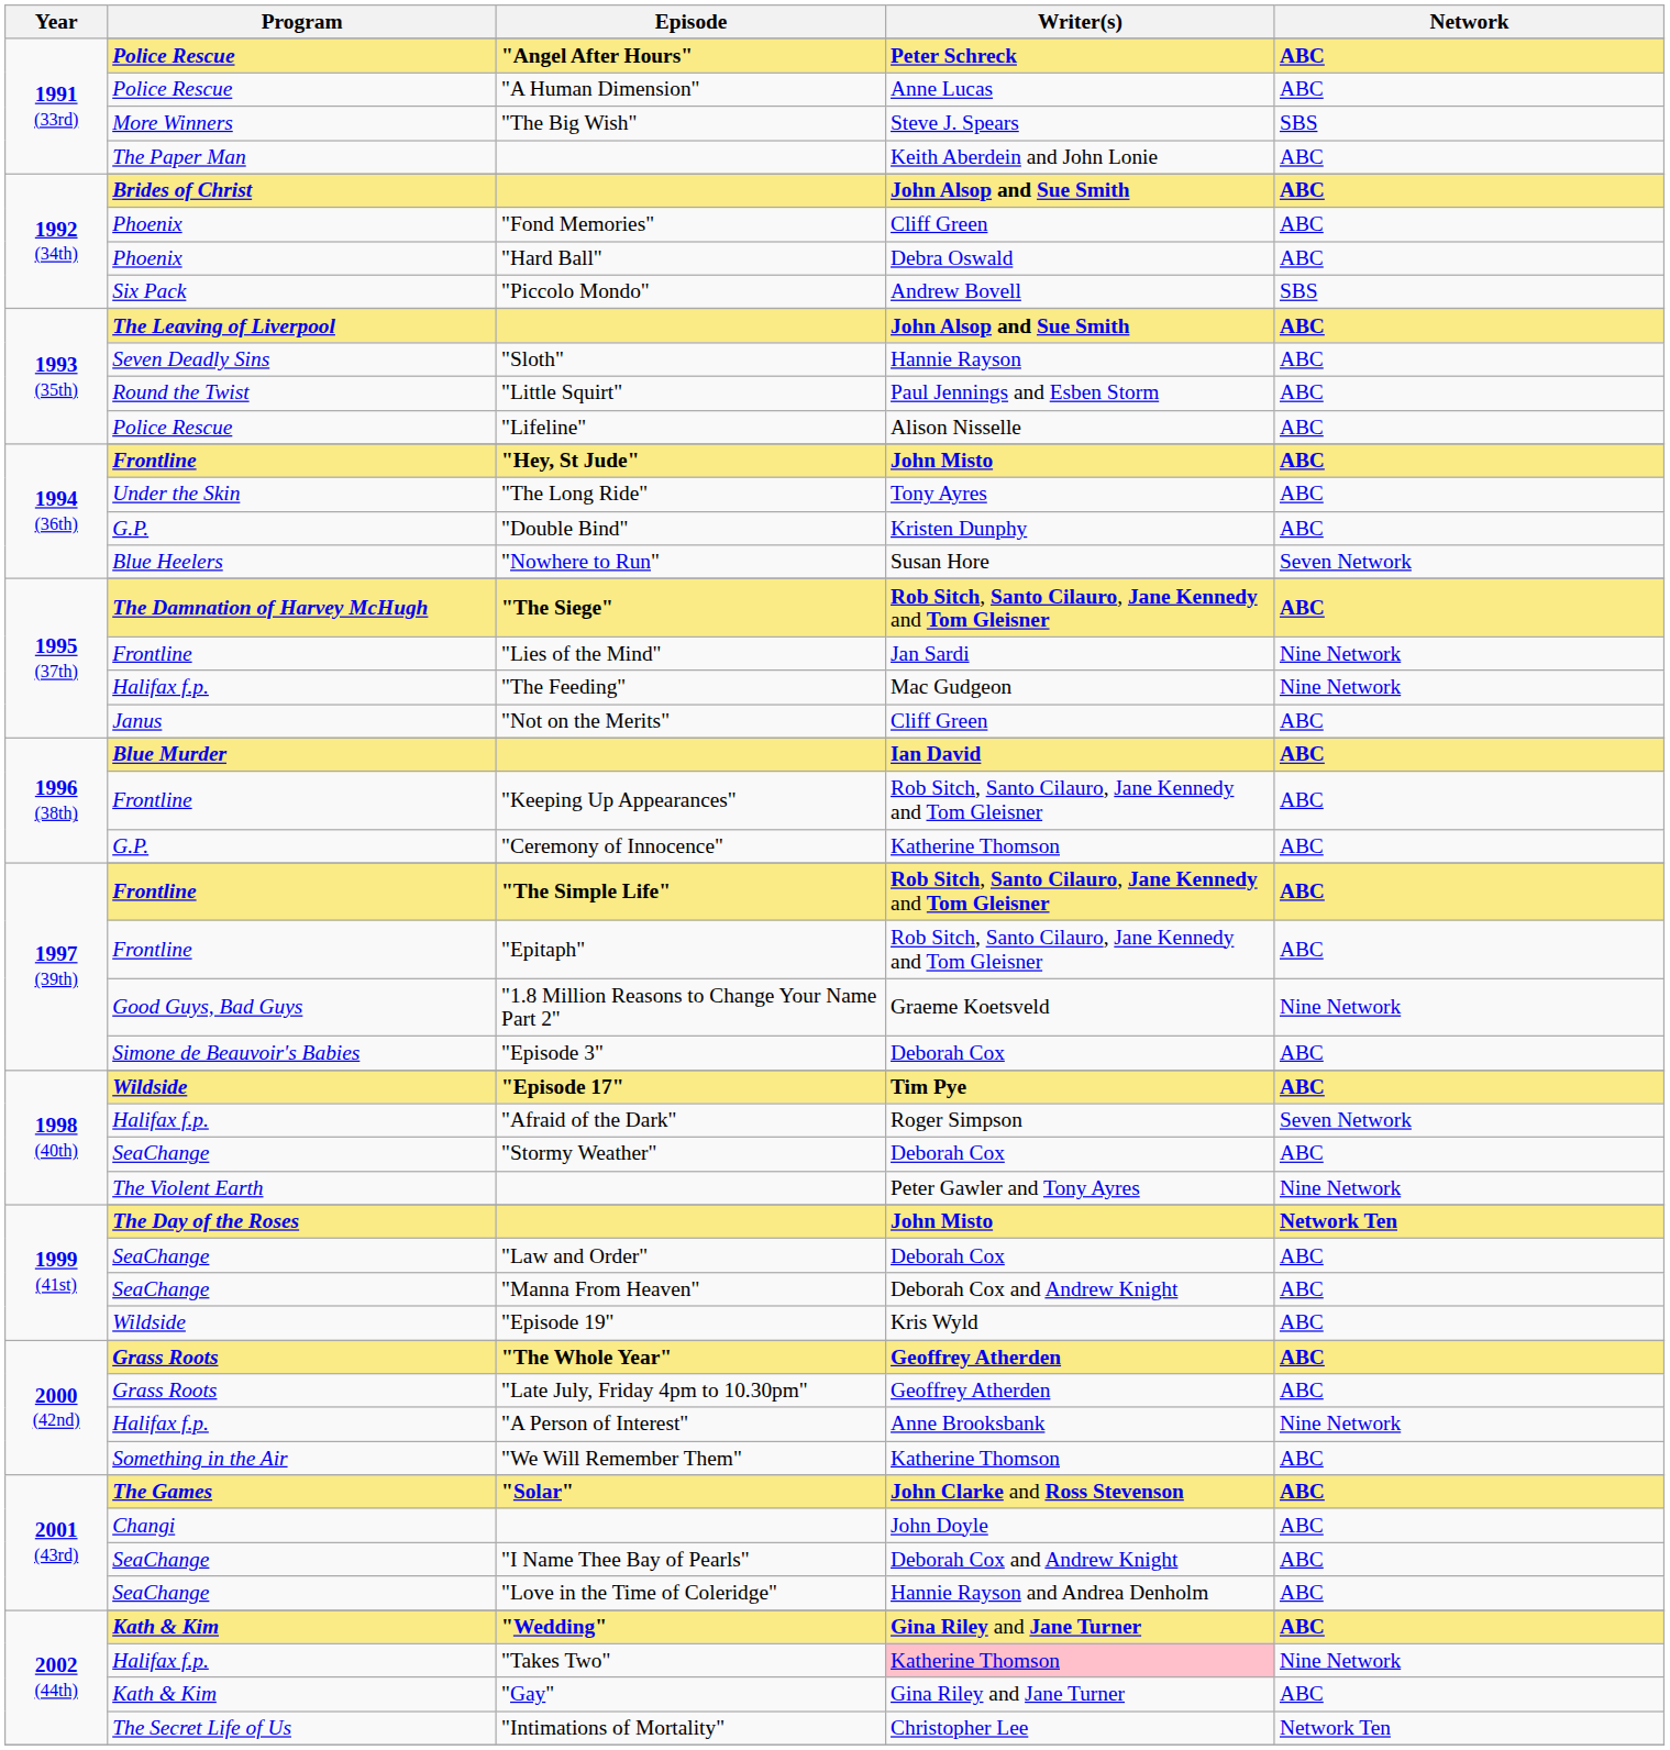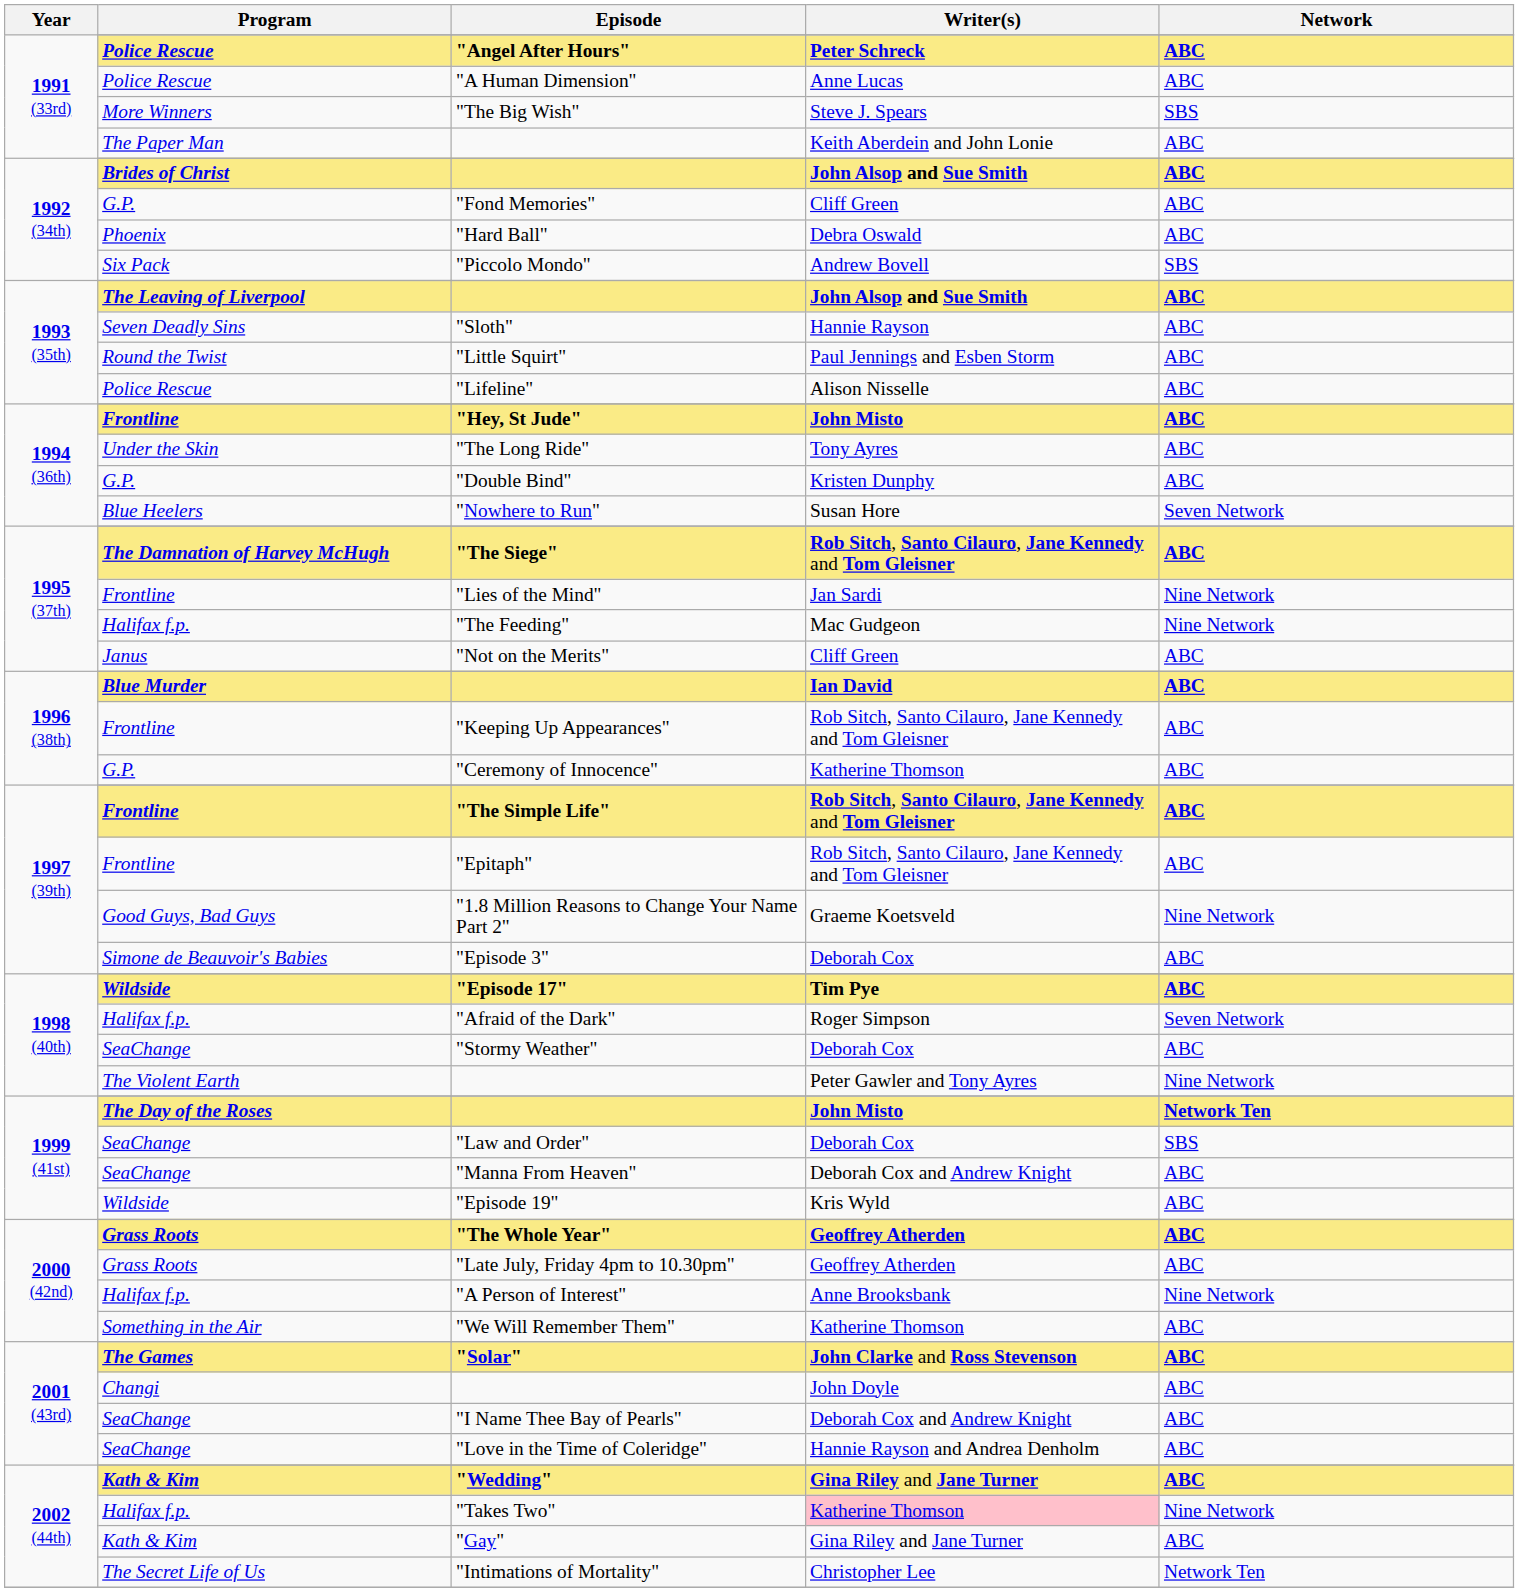"Fond Memories" | Program: Phoenix -> G.P.
"Law and Order" | Network: ABC -> SBS
